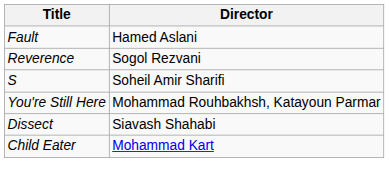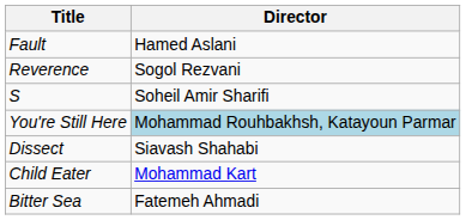You're Still Here | Director: no background -> lightblue background
+ row: Bitter Sea | Fatemeh Ahmadi
